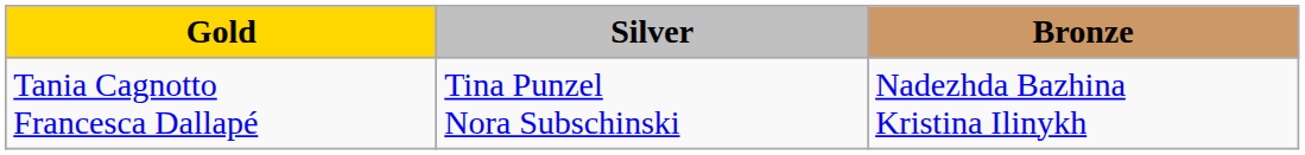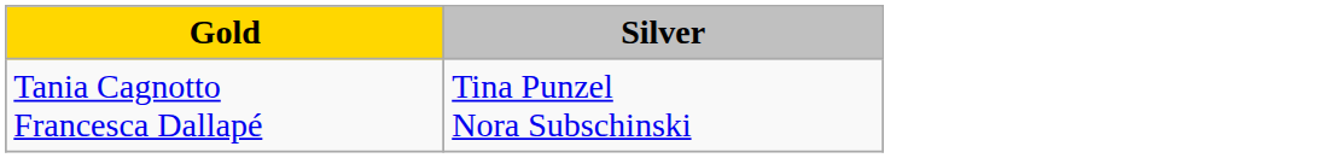- column: Bronze | Nadezhda Bazhina Kristina Ilinykh
